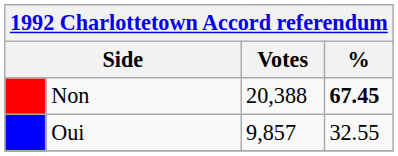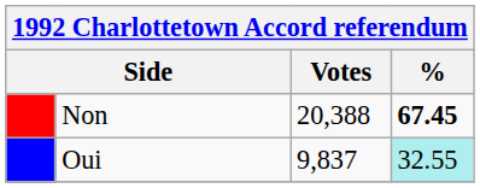Oui | Votes: 9,857 -> 9,837
Oui | %: no background -> paleturquoise background
